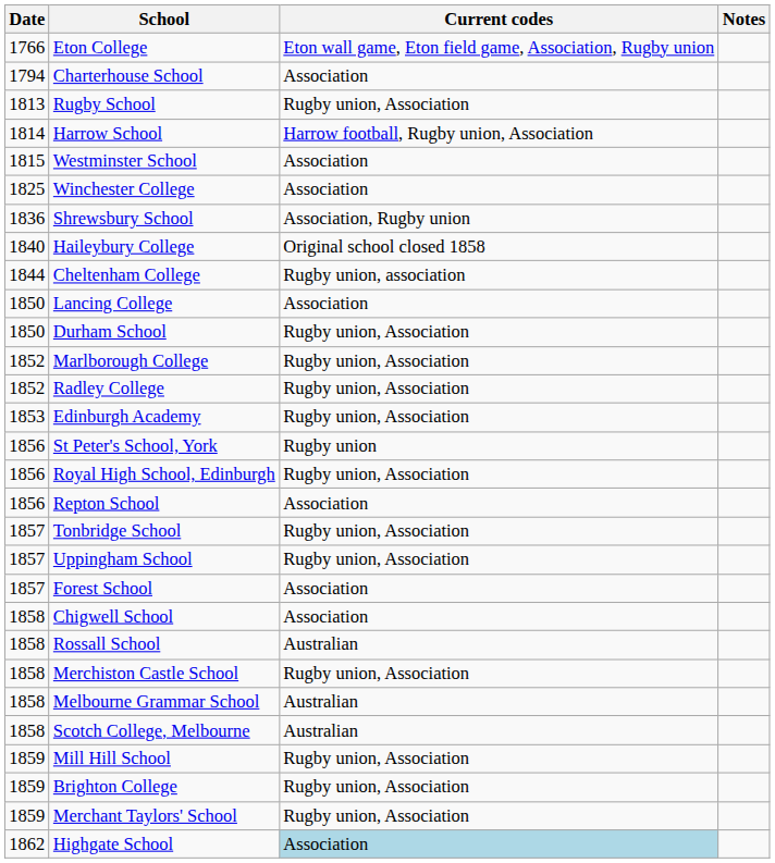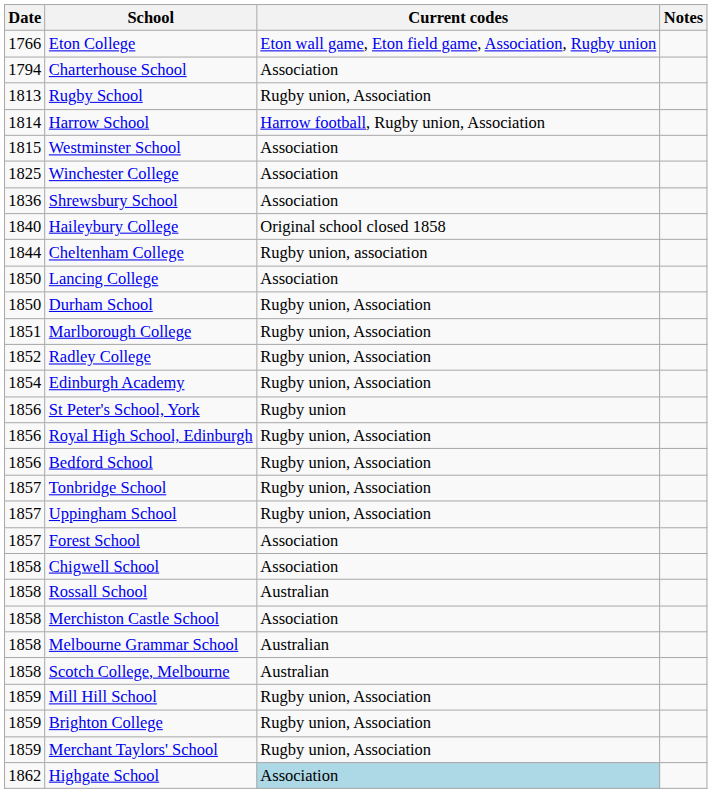Shrewsbury School | Current codes: Association, Rugby union -> Association
Marlborough College | Date: 1852 -> 1851
Edinburgh Academy | Date: 1853 -> 1854
- row: 1856 | Repton School | Association
+ row: 1856 | Bedford School | Rugby union, Association
Merchiston Castle School | Current codes: Rugby union, Association -> Association
